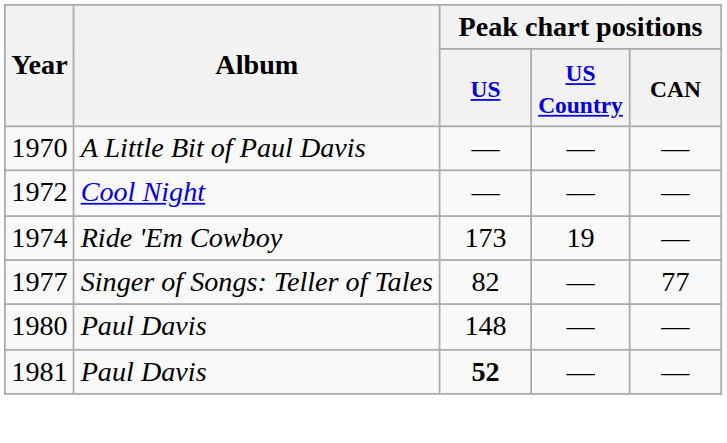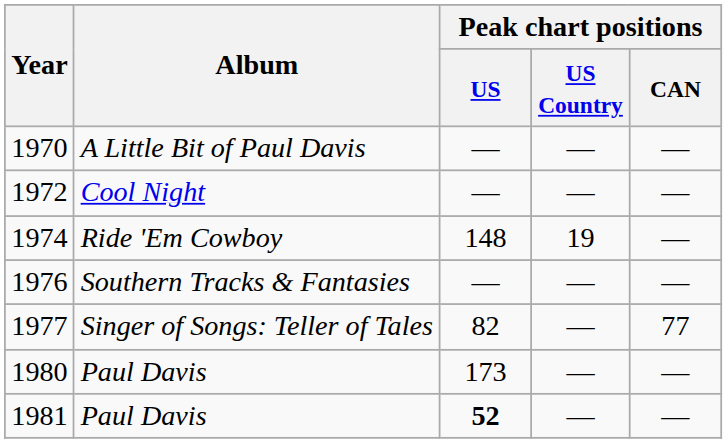1974 | Peak chart positions / US: 173 -> 148
+ row: 1976 | Southern Tracks & Fantasies | — | — | —
1980 | Peak chart positions / US: 148 -> 173
